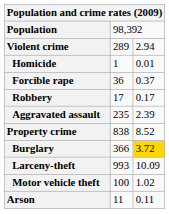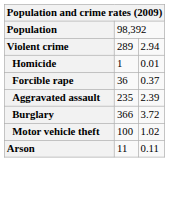- row: Robbery | 17 | 0.17
- row: Property crime | 838 | 8.52
Burglary | column 3: gold background -> no background
- row: Larceny-theft | 993 | 10.09
